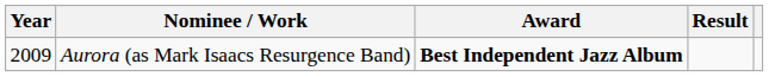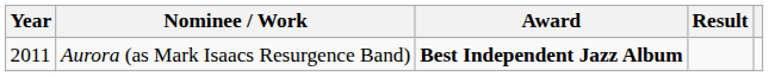Aurora (as Mark Isaacs Resurgence Band) | Year: 2009 -> 2011
